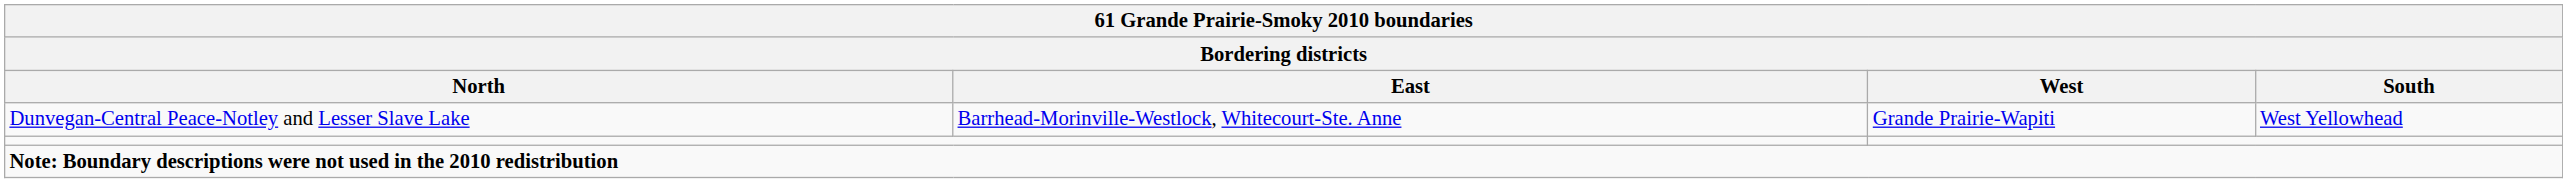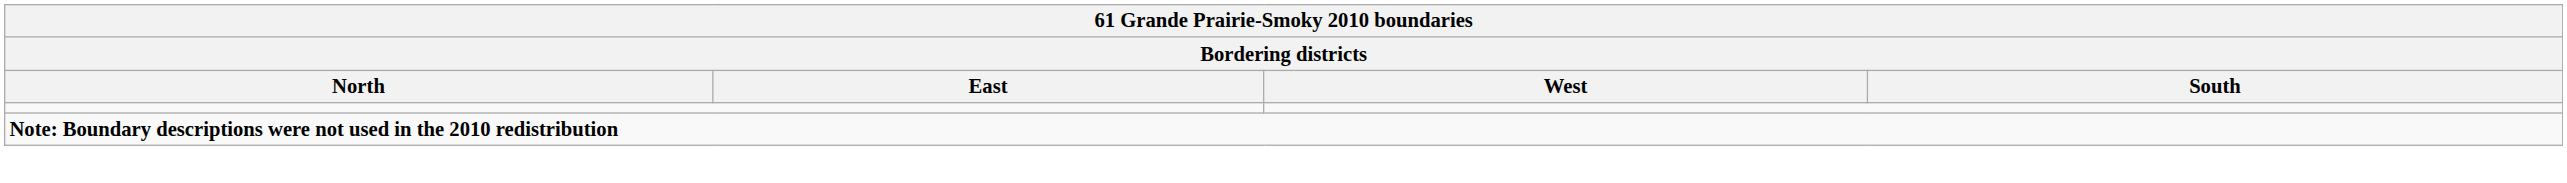- row: Dunvegan-Central Peace-Notley and Lesser Slave Lake | Barrhead-Morinville-Westlock, Whitecourt-Ste. Anne | Grande Prairie-Wapiti | West Yellowhead
